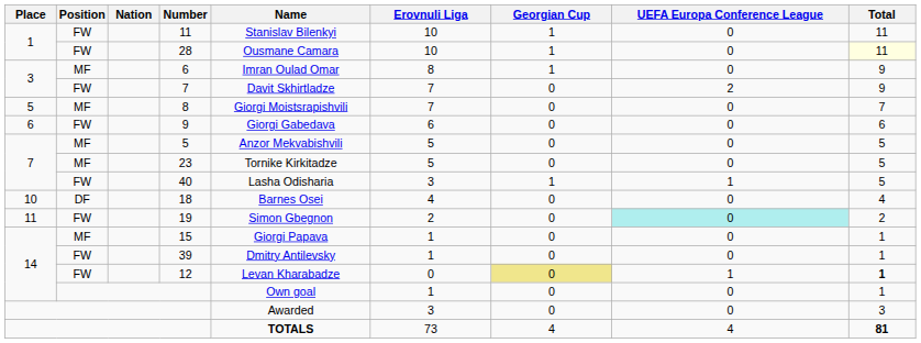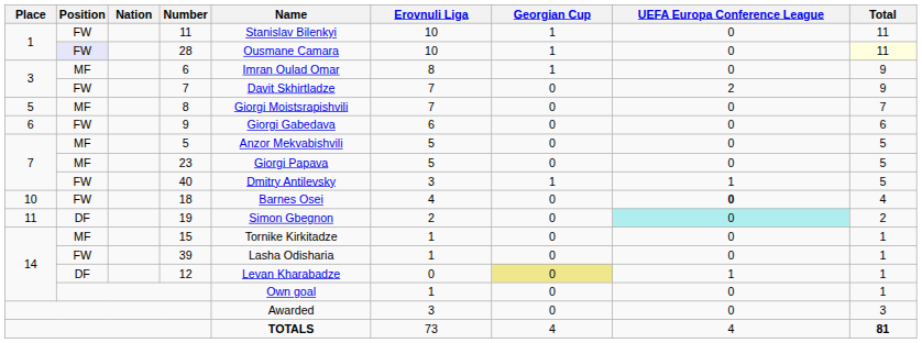28 | Position: no background -> lavender background
23 | Name: Tornike Kirkitadze -> Giorgi Papava
40 | Name: Lasha Odisharia -> Dmitry Antilevsky
18 | Position: DF -> FW
18 | UEFA Europa Conference League: normal -> bold
19 | Position: FW -> DF
15 | Name: Giorgi Papava -> Tornike Kirkitadze
39 | Name: Dmitry Antilevsky -> Lasha Odisharia
12 | Position: FW -> DF
12 | Total: bold -> normal
